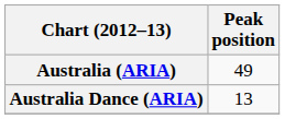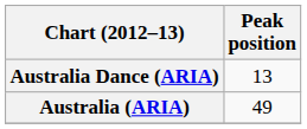rows swapped: Australia (ARIA) <-> Australia Dance (ARIA)
